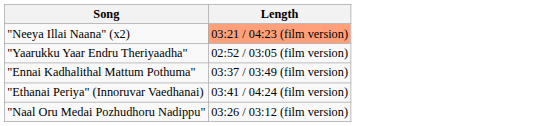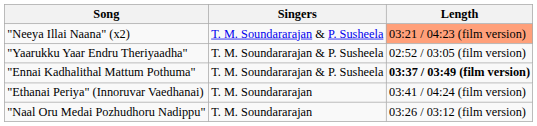+ column: Singers | T. M. Soundararajan & P. Susheela | T. M. Soundararajan & P. Susheela | T. M. Soundararajan & P. Susheela | T. M. Soundararajan | T. M. Soundararajan
"Ennai Kadhalithal Mattum Pothuma" | Length: normal -> bold
